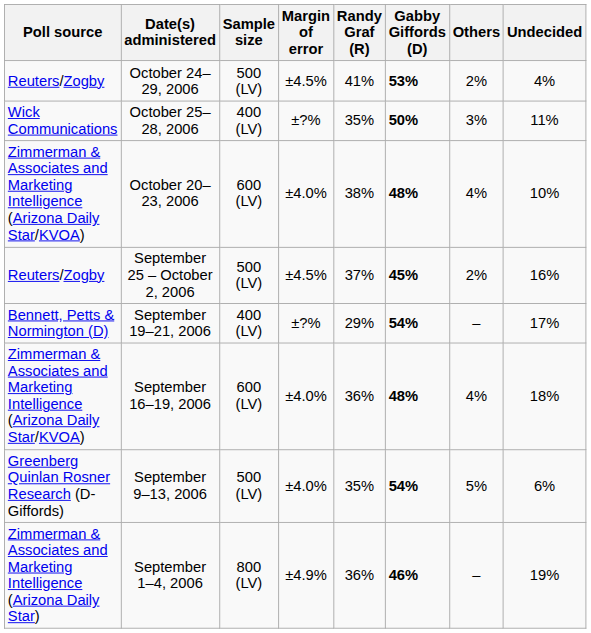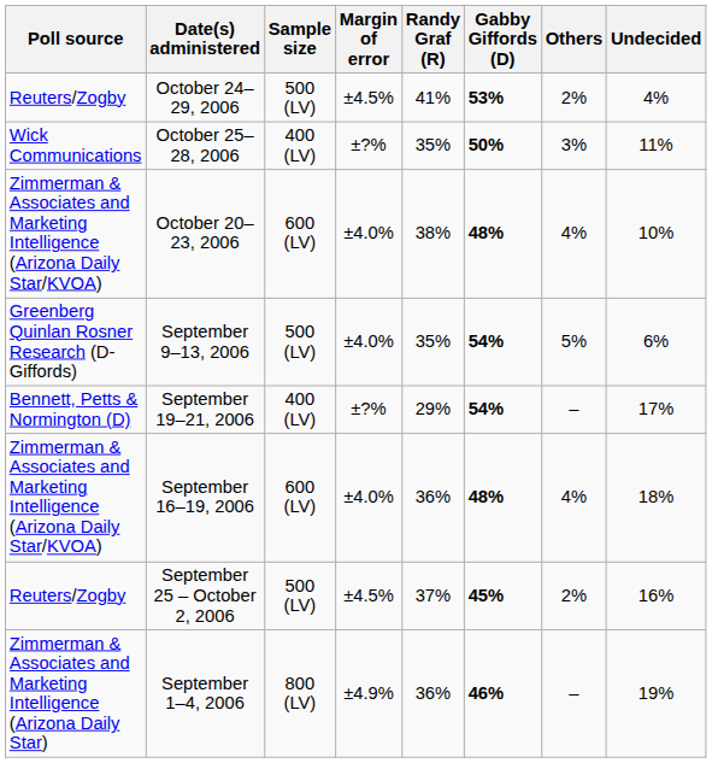rows swapped: September 25 – October 2, 2006 <-> September 9–13, 2006
